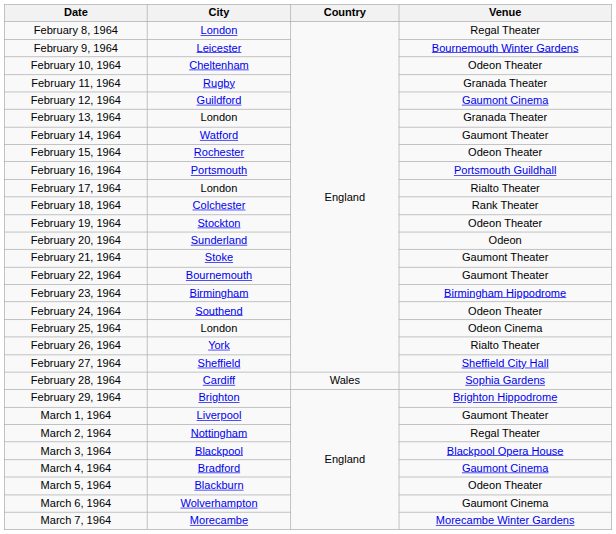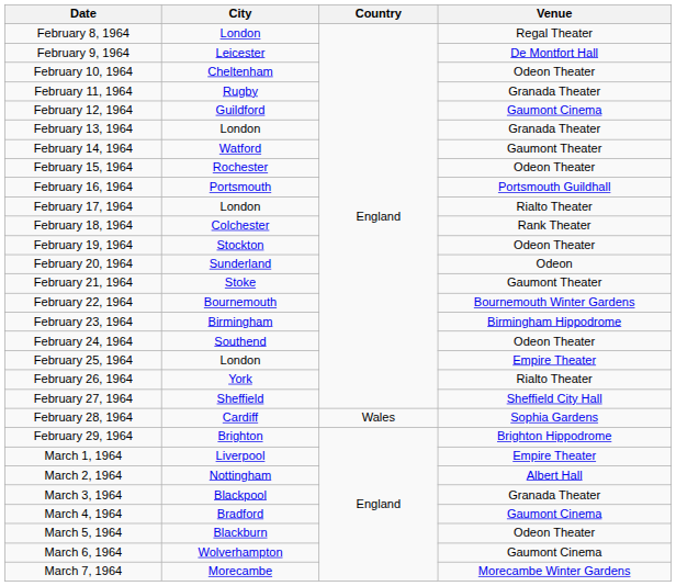February 9, 1964 | Venue: Bournemouth Winter Gardens -> De Montfort Hall
February 22, 1964 | Venue: Gaumont Theater -> Bournemouth Winter Gardens
February 25, 1964 | Venue: Odeon Cinema -> Empire Theater
March 1, 1964 | Venue: Gaumont Theater -> Empire Theater
March 2, 1964 | Venue: Regal Theater -> Albert Hall
March 3, 1964 | Venue: Blackpool Opera House -> Granada Theater
